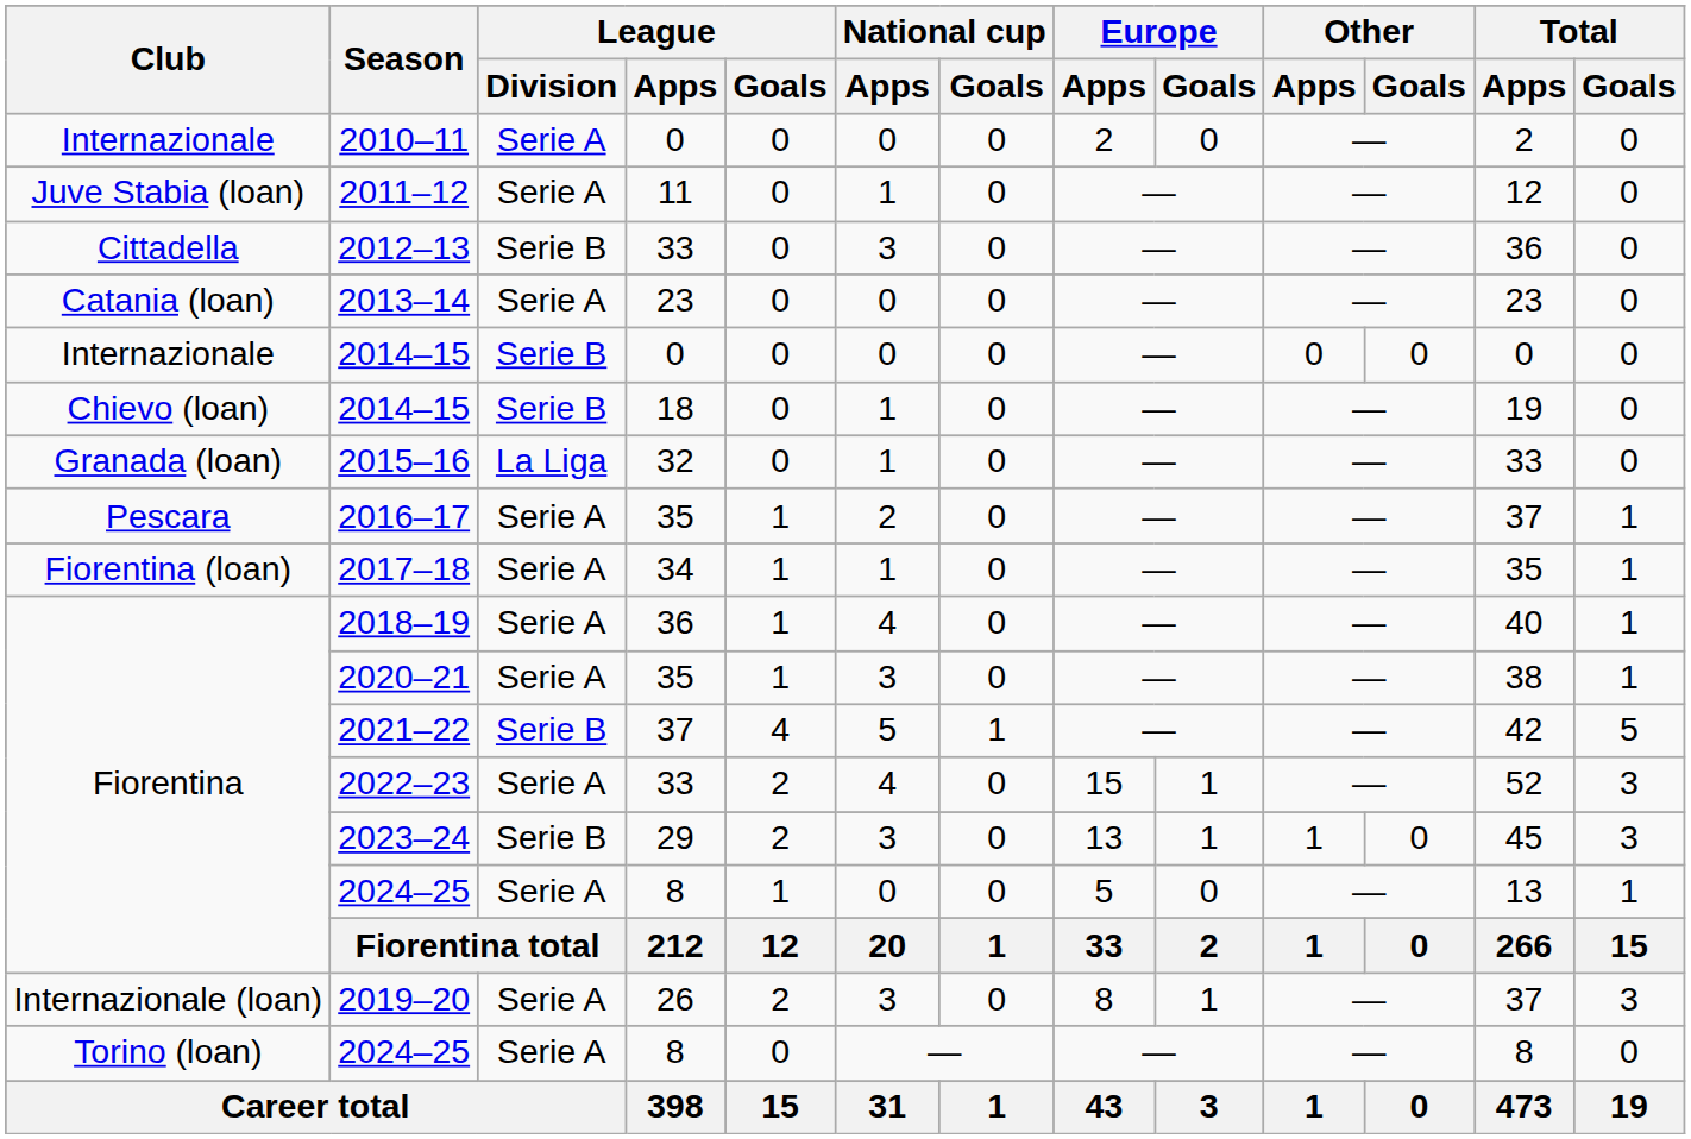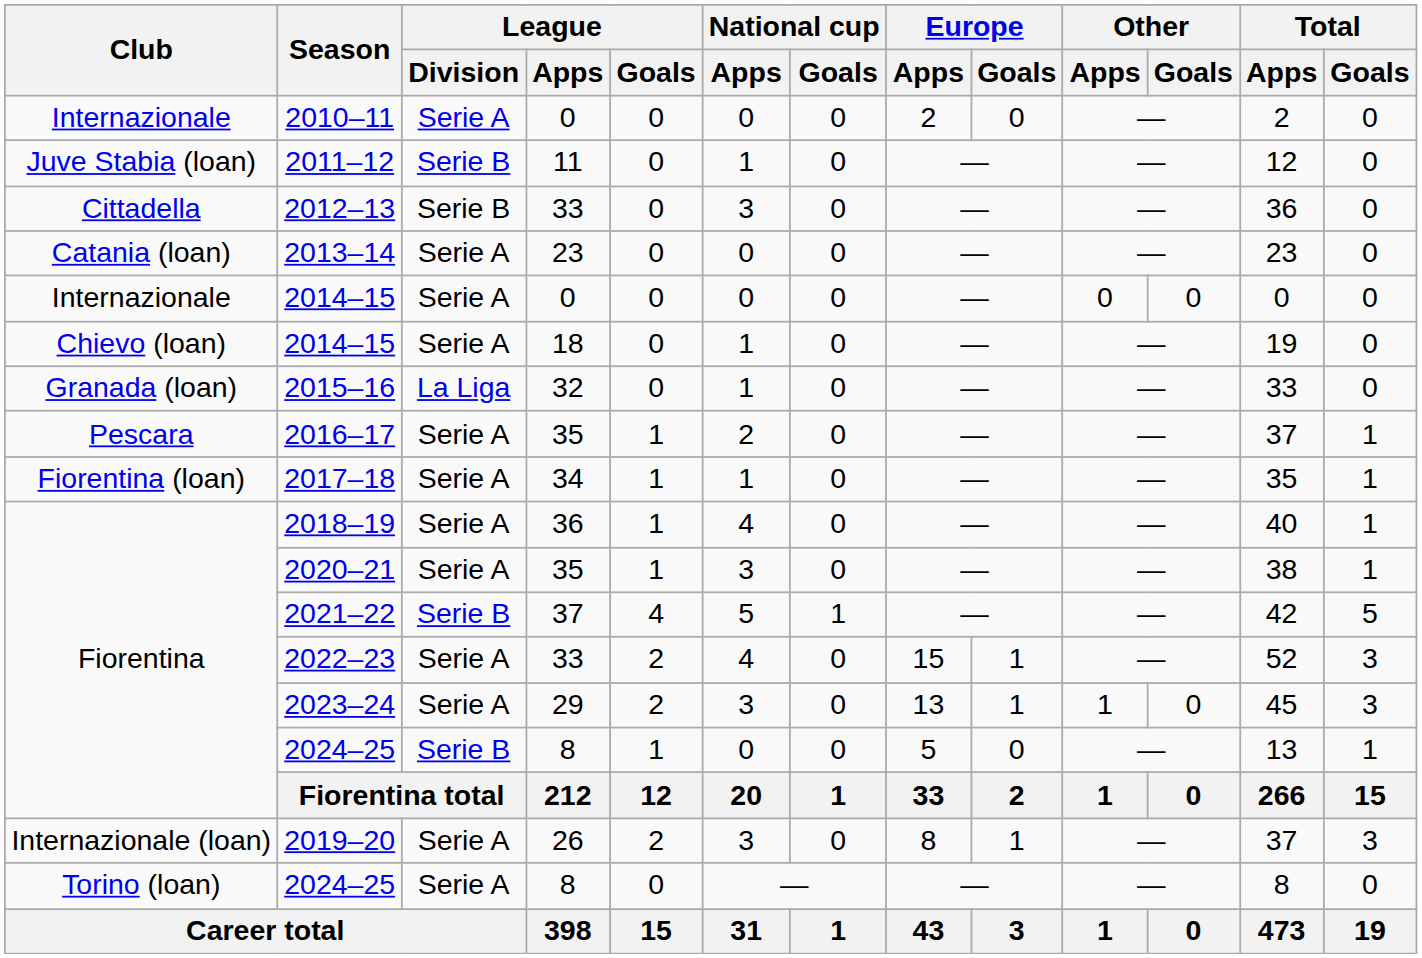2011–12 | League / Division: Serie A -> Serie B
Internazionale / 2014–15 | League / Division: Serie B -> Serie A
Chievo (loan) / 2014–15 | League / Division: Serie B -> Serie A
2023–24 | League / Division: Serie B -> Serie A
Fiorentina / 2024–25 | League / Division: Serie A -> Serie B
